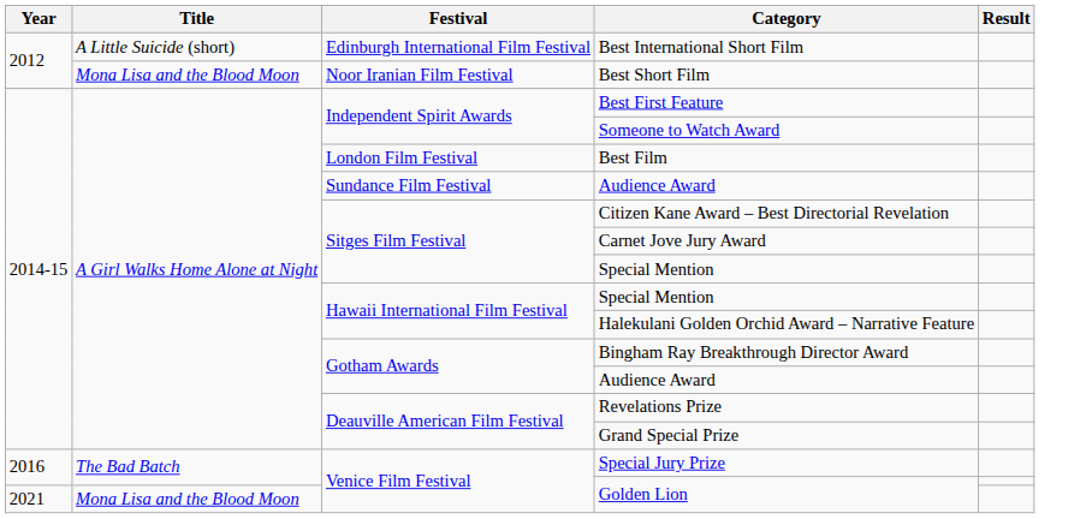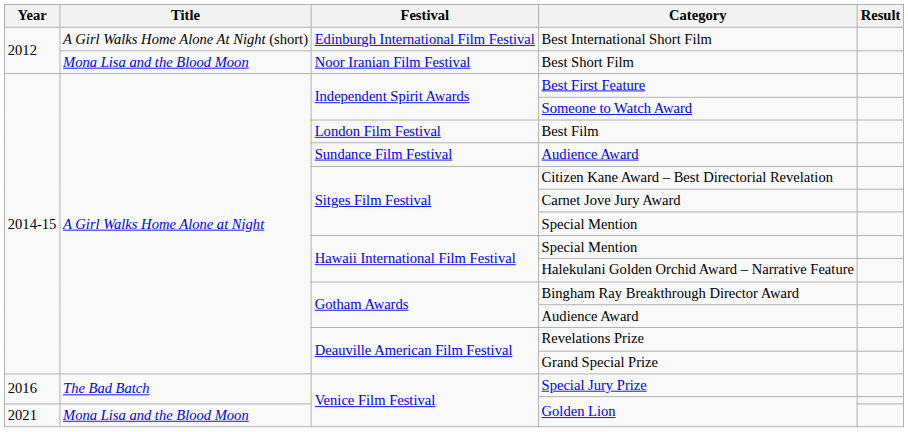Best International Short Film | Title: A Little Suicide (short) -> A Girl Walks Home Alone At Night (short)
